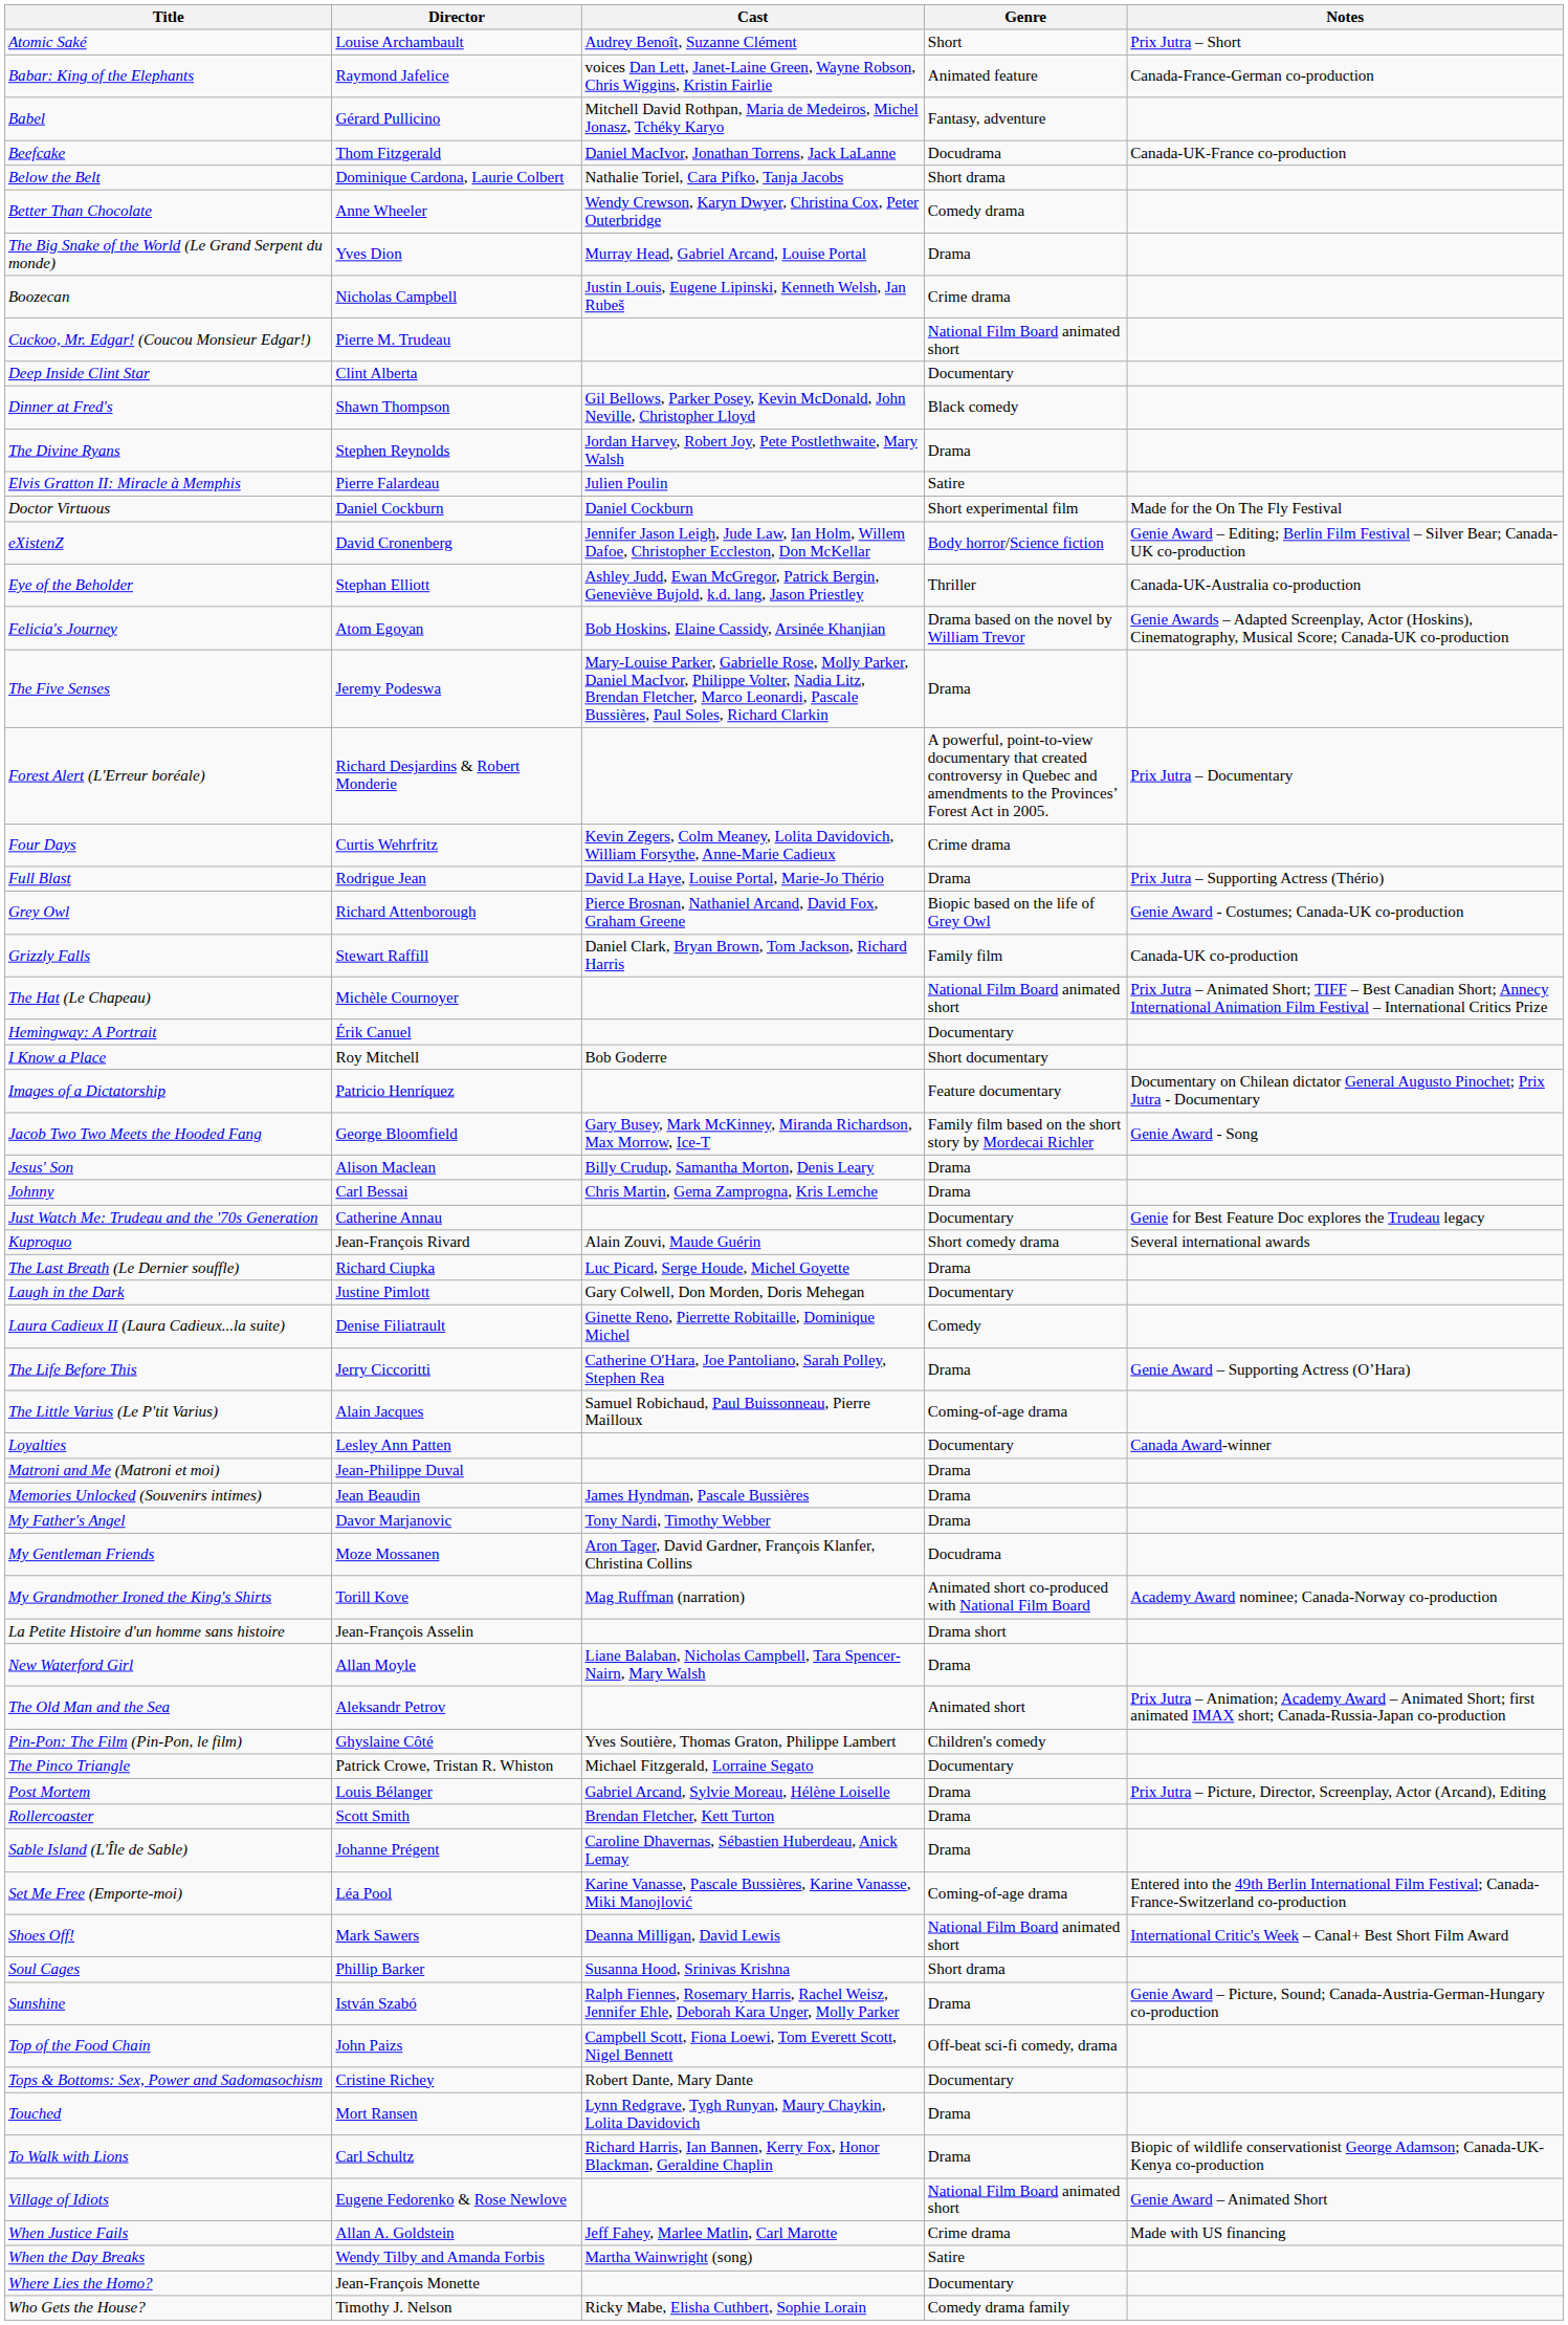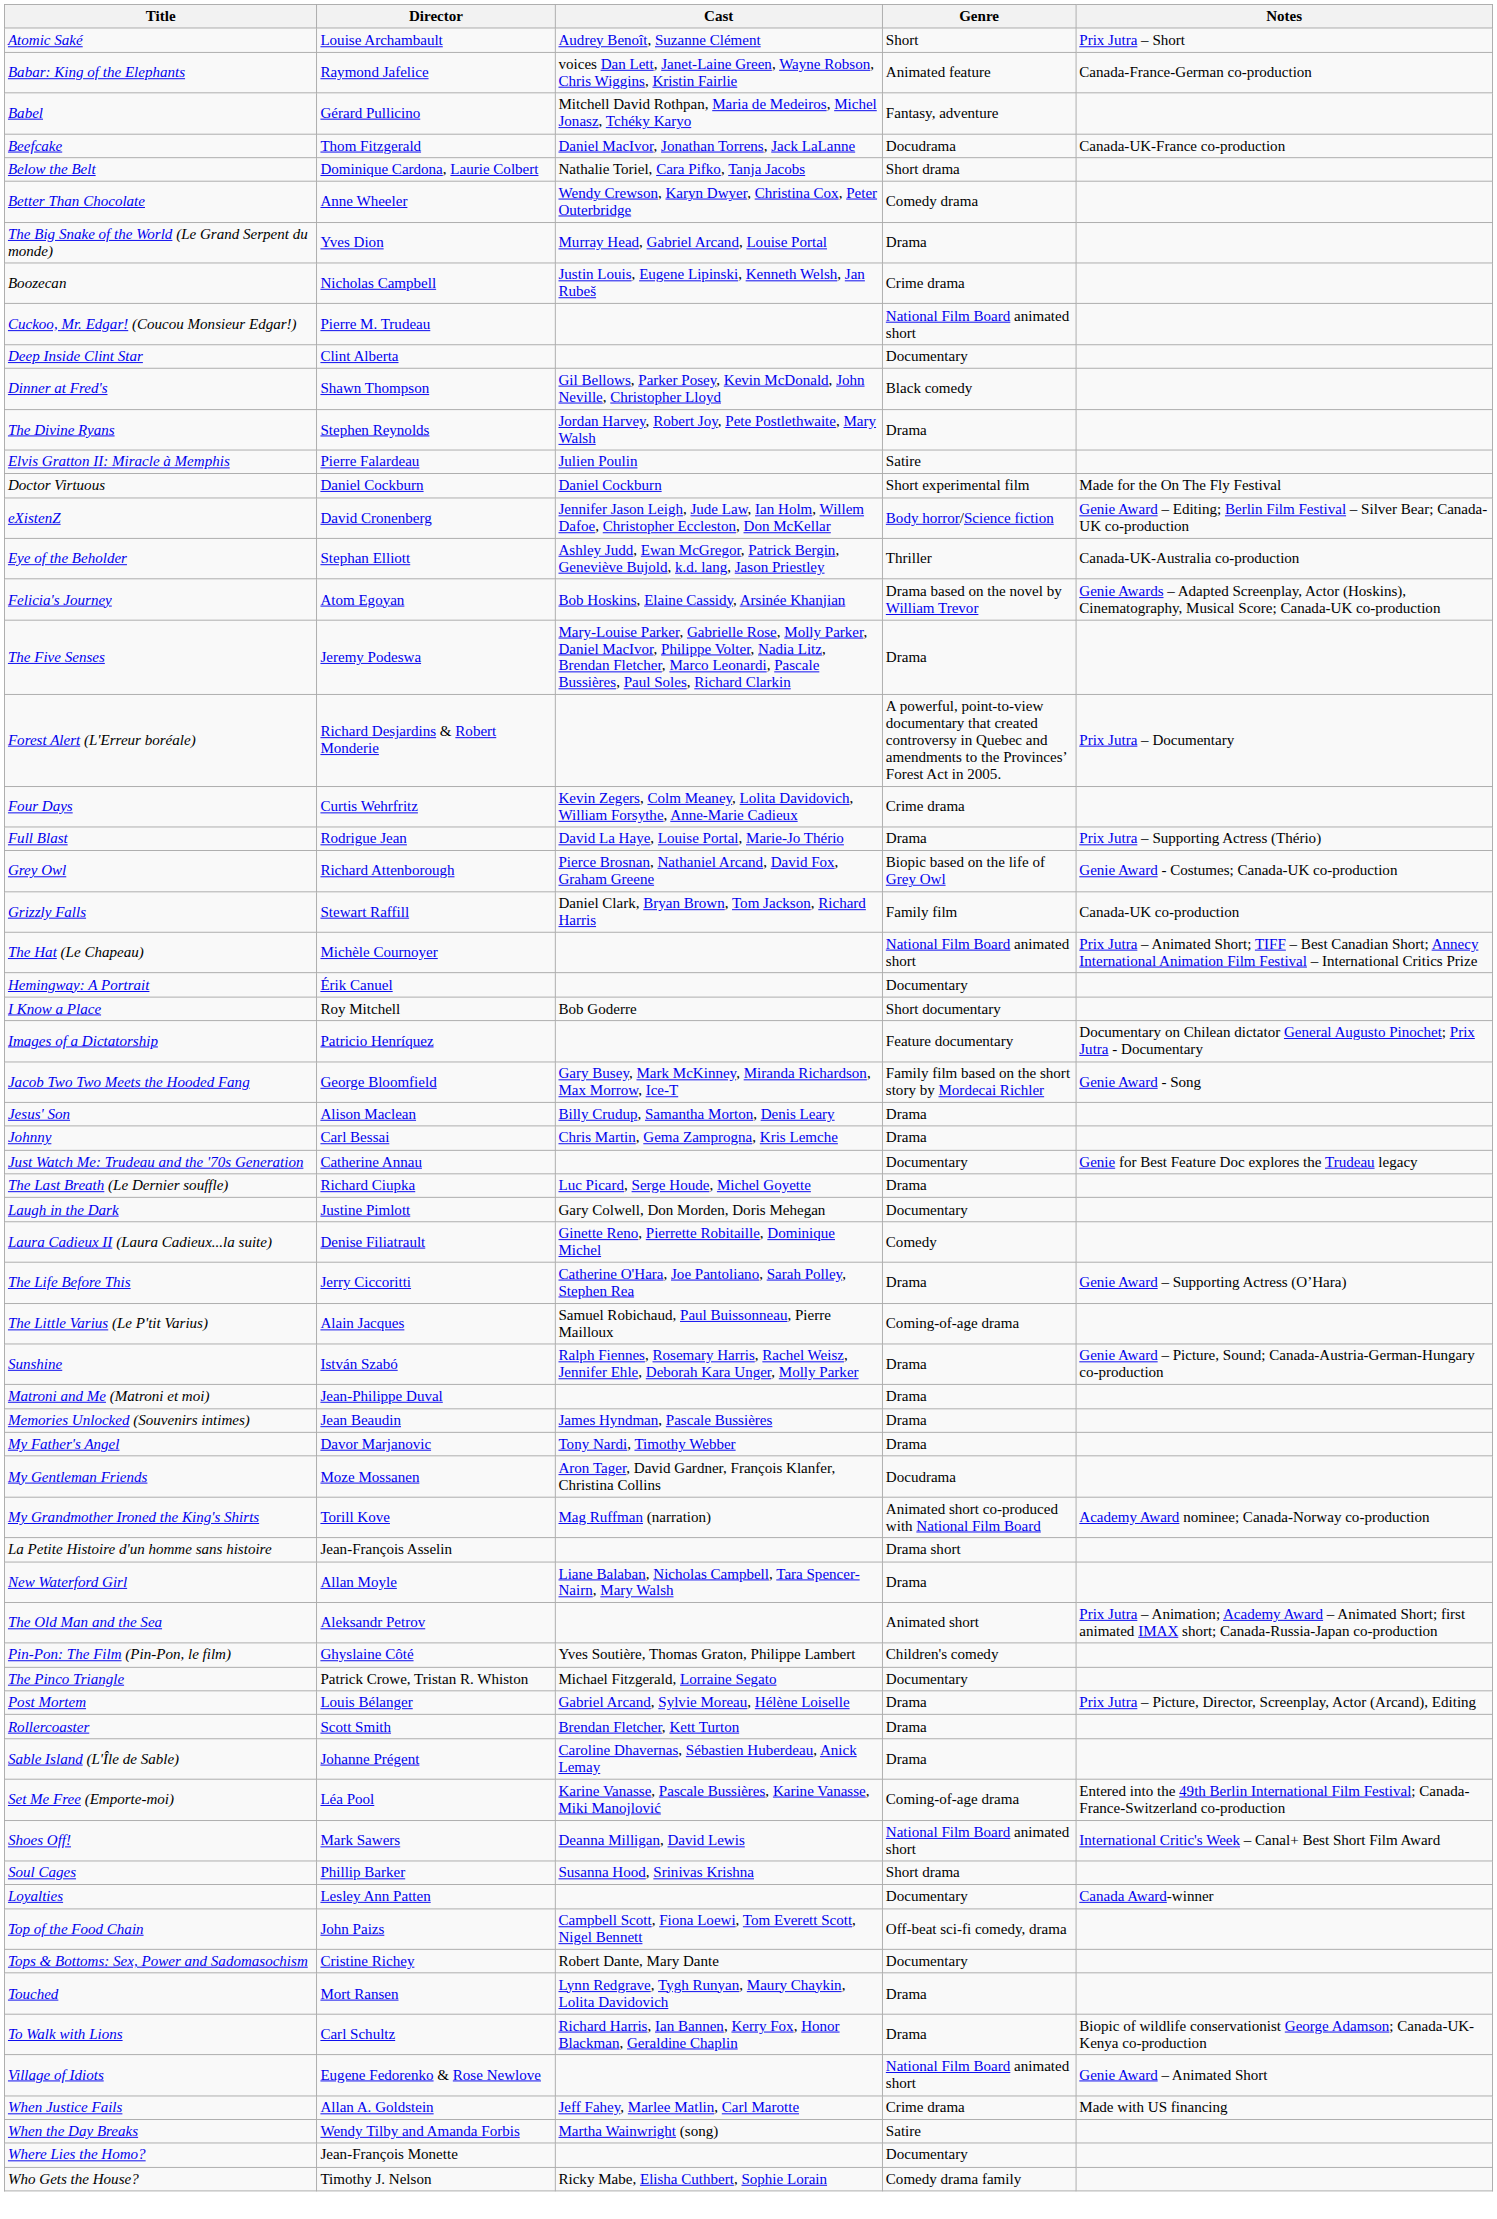- row: Kuproquo | Jean-François Rivard | Alain Zouvi, Maude Guérin | Short comedy drama | Several international awards
rows swapped: Loyalties <-> Sunshine
